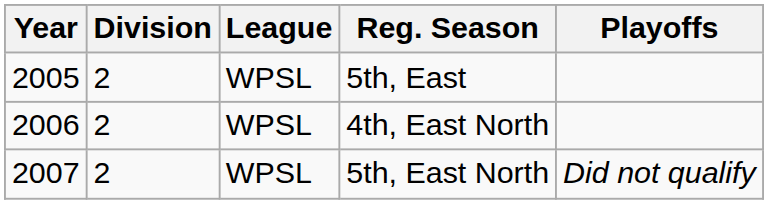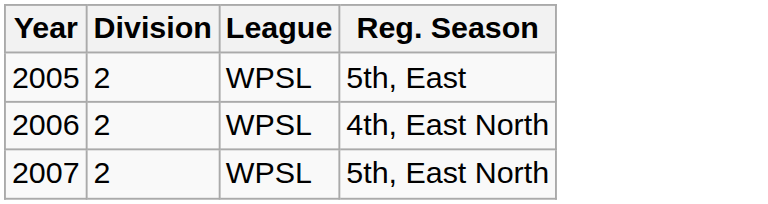- column: Playoffs | Did not qualify
